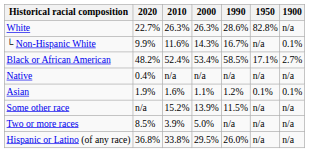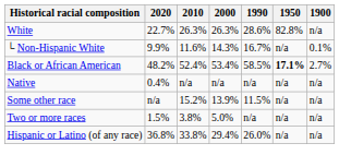Black or African American | 1950: normal -> bold
- row: Asian | 1.9% | 1.6% | 1.1% | 1.2% | 0.1% | 0.1%
Two or more races | 2020: 8.5% -> 1.5%
Two or more races | 2010: 3.9% -> 3.8%
Hispanic or Latino (of any race) | 2000: 29.5% -> 29.4%
